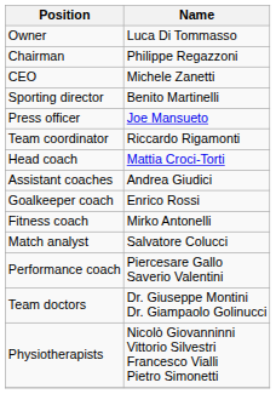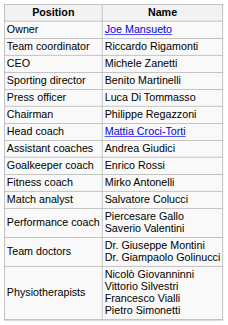Owner | Name: Luca Di Tommasso -> Joe Mansueto
rows swapped: Chairman <-> Team coordinator
Press officer | Name: Joe Mansueto -> Luca Di Tommasso
